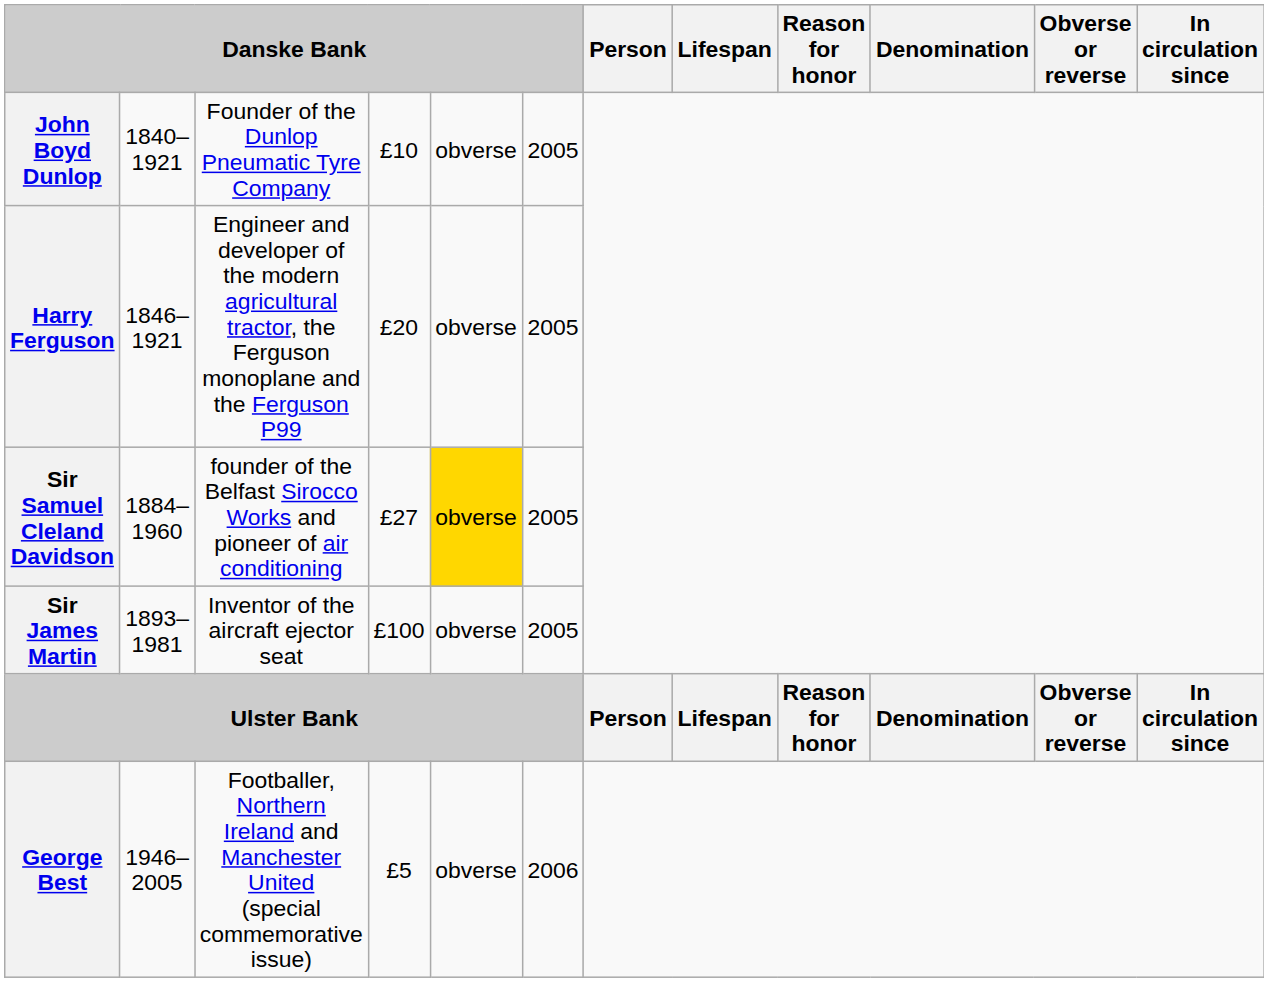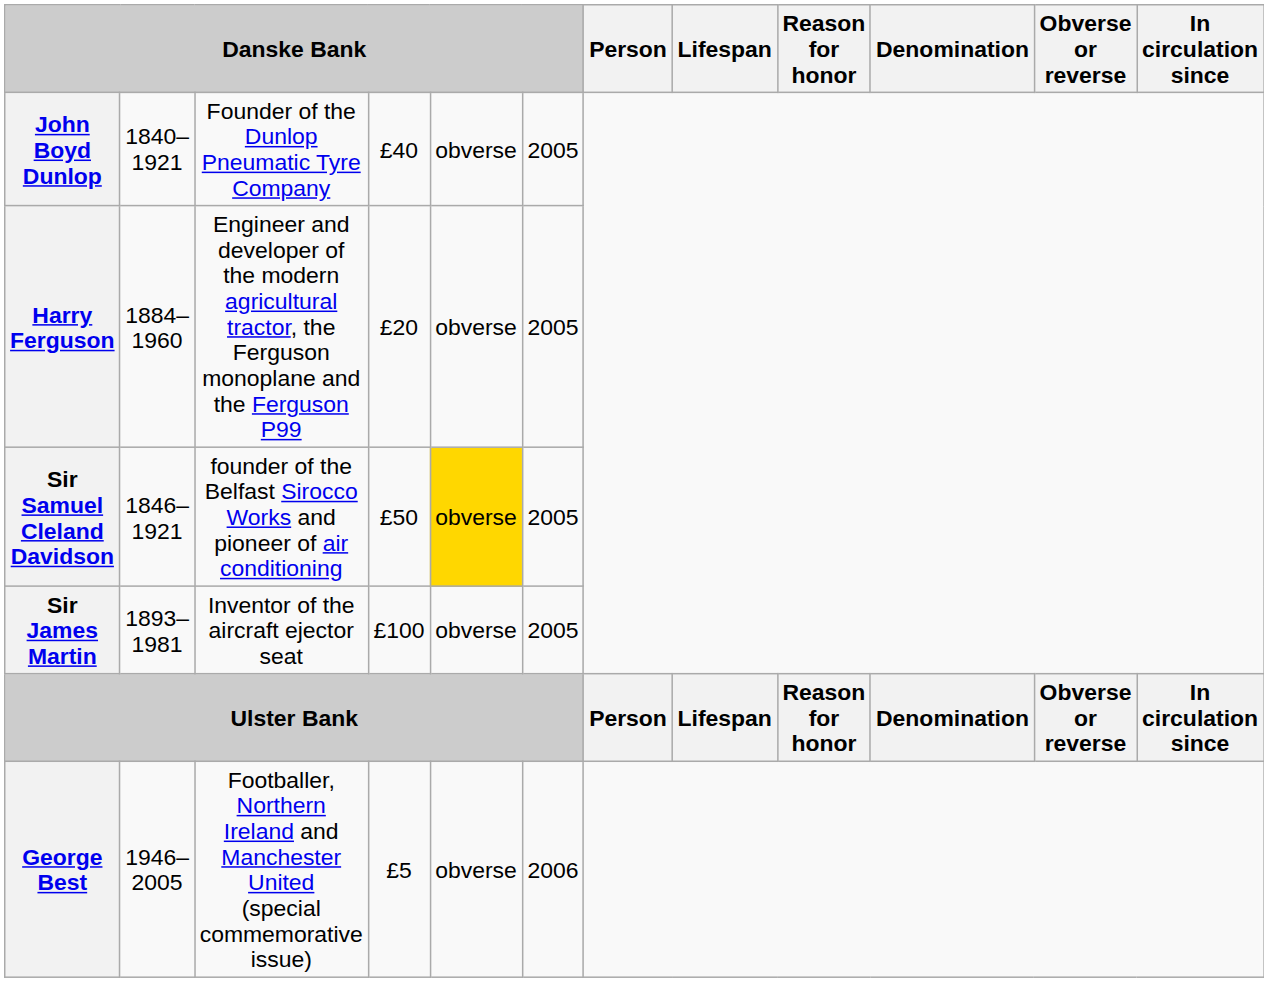John Boyd Dunlop | column 4: £10 -> £40
Harry Ferguson | column 2: 1846–1921 -> 1884–1960
Sir Samuel Cleland Davidson | column 2: 1884–1960 -> 1846–1921
Sir Samuel Cleland Davidson | column 4: £27 -> £50
